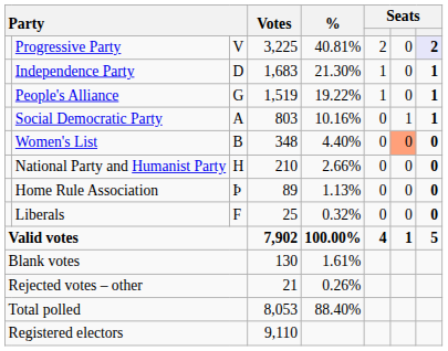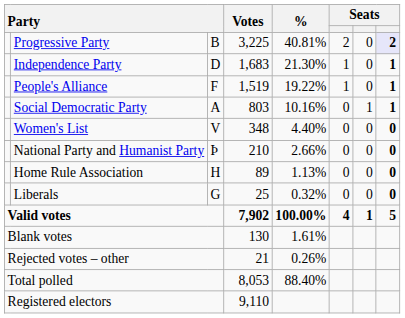Progressive Party | column 3: V -> B
People's Alliance | column 3: G -> F
Women's List | column 3: B -> V
Women's List | column 7: lightsalmon background -> no background
National Party and Humanist Party | column 3: H -> Þ
Home Rule Association | column 3: Þ -> H
Liberals | column 3: F -> G
